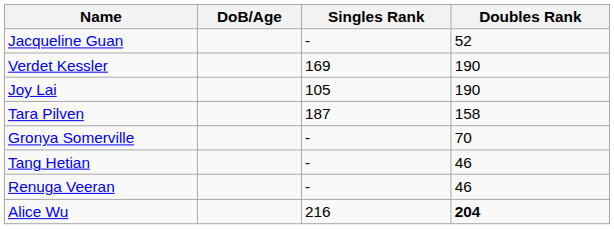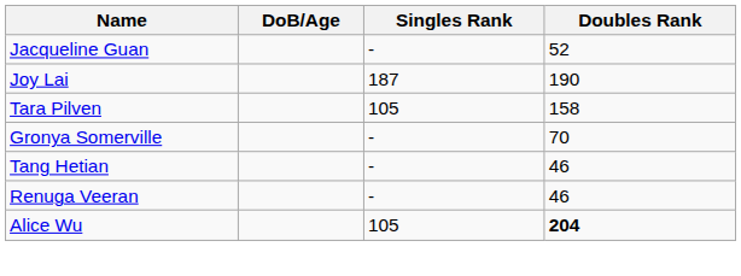- row: Verdet Kessler | 169 | 190
Joy Lai | Singles Rank: 105 -> 187
Tara Pilven | Singles Rank: 187 -> 105
Alice Wu | Singles Rank: 216 -> 105
